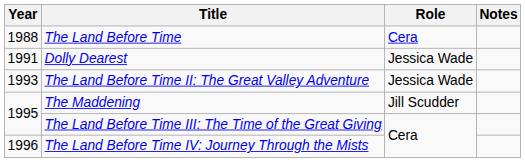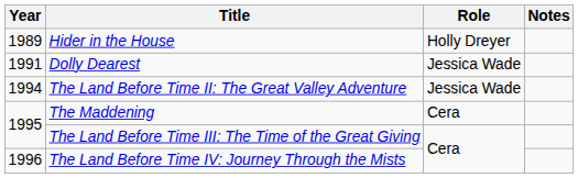- row: 1988 | The Land Before Time | Cera
+ row: 1989 | Hider in the House | Holly Dreyer
The Land Before Time II: The Great Valley Adventure | Year: 1993 -> 1994
The Maddening | Role: Jill Scudder -> Cera
